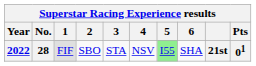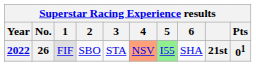2022 | No.: 28 -> 26
2022 | 4: no background -> lightsalmon background
